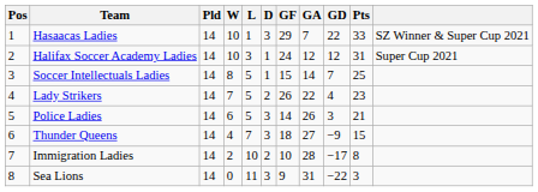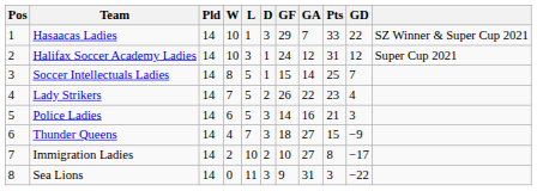columns swapped: GD <-> Pts
Police Ladies | GA: 26 -> 16
Immigration Ladies | GA: 28 -> 27
